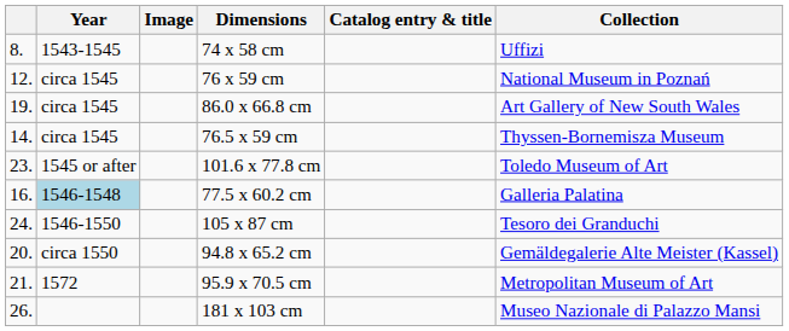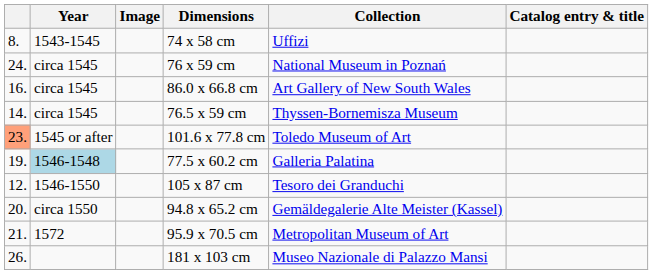columns swapped: Catalog entry & title <-> Collection
76 x 59 cm | column 1: 12. -> 24.
86.0 x 66.8 cm | column 1: 19. -> 16.
101.6 x 77.8 cm | column 1: no background -> lightsalmon background
77.5 x 60.2 cm | column 1: 16. -> 19.
105 x 87 cm | column 1: 24. -> 12.
